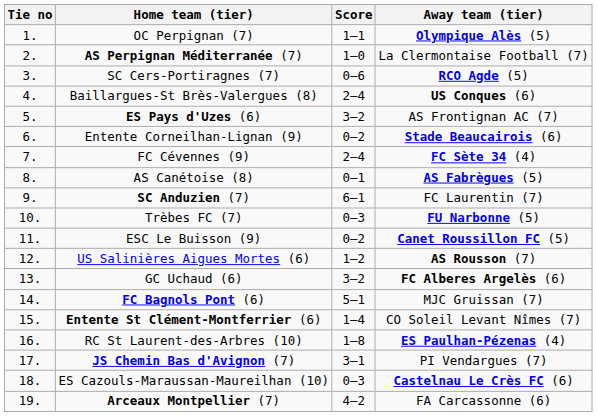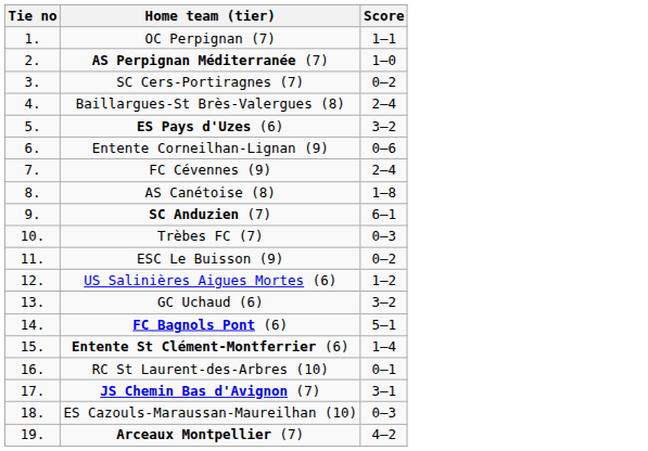- column: Away team (tier) | Olympique Alès (5) | La Clermontaise Football (7) | RCO Agde (5) | US Conques (6) | AS Frontignan AC (7) | Stade Beaucairois (6) | FC Sète 34 (4) | AS Fabrègues (5) | FC Laurentin (7) | FU Narbonne (5) | Canet Roussillon FC (5) | AS Rousson (7) | FC Alberes Argelès (6) | MJC Gruissan (7) | CO Soleil Levant Nîmes (7) | ES Paulhan-Pézenas (4) | PI Vendargues (7) | Castelnau Le Crès FC (6) | FA Carcassonne (6)
SC Cers-Portiragnes (7) | Score: 0–6 -> 0–2
Entente Corneilhan-Lignan (9) | Score: 0–2 -> 0–6
AS Canétoise (8) | Score: 0–1 -> 1–8
RC St Laurent-des-Arbres (10) | Score: 1–8 -> 0–1
